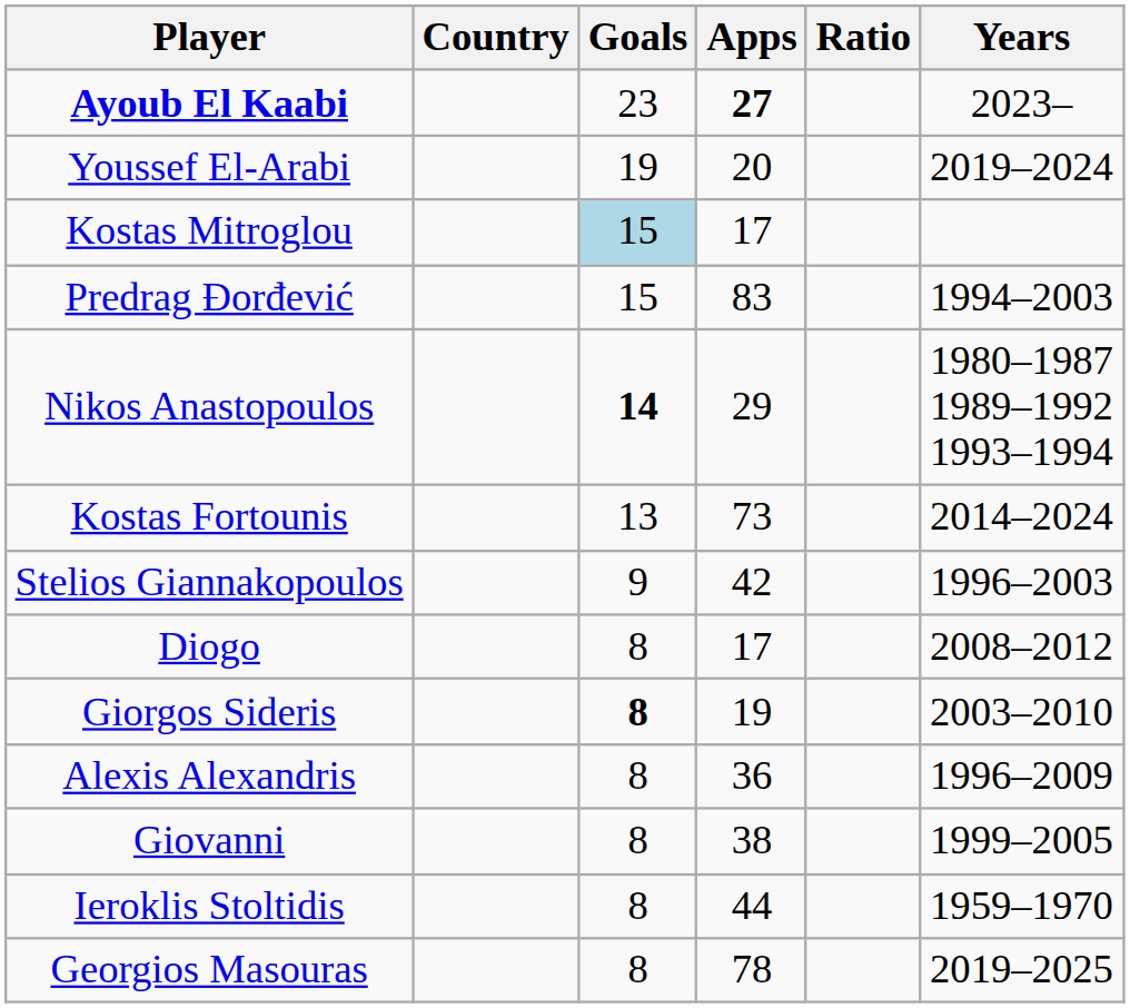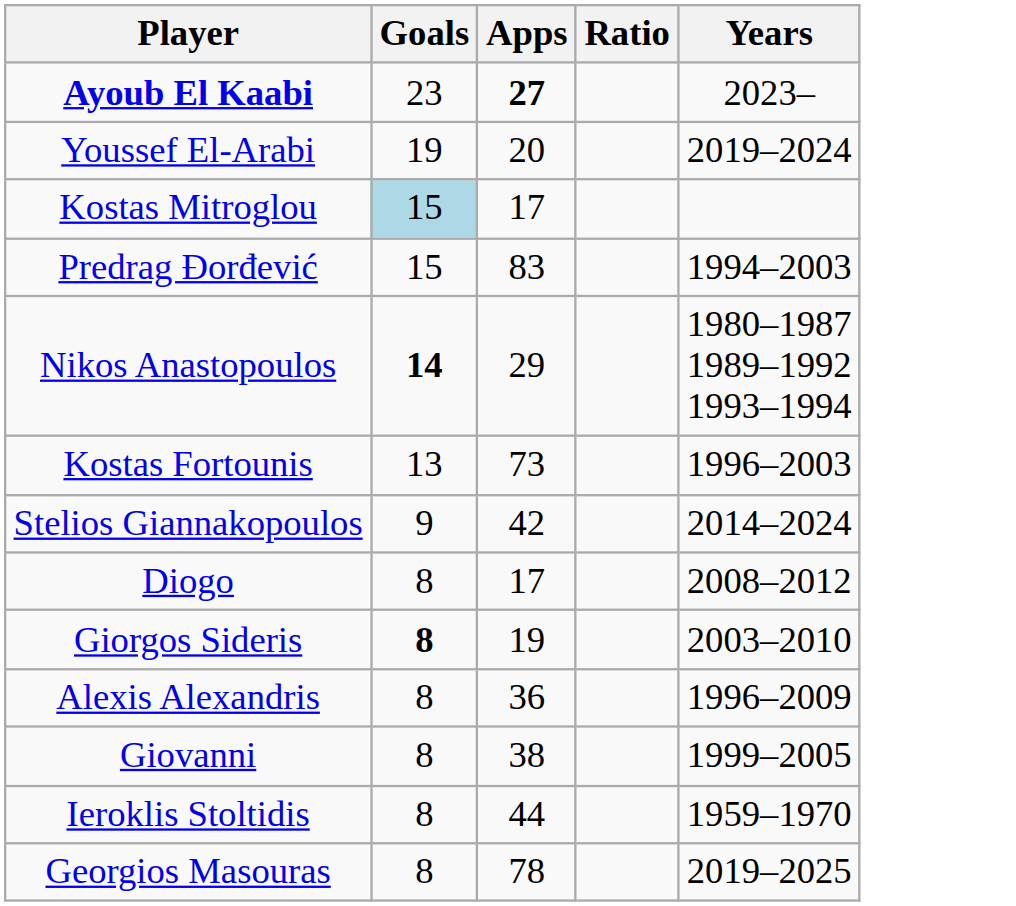- column: Country
Kostas Fortounis | Years: 2014–2024 -> 1996–2003
Stelios Giannakopoulos | Years: 1996–2003 -> 2014–2024
